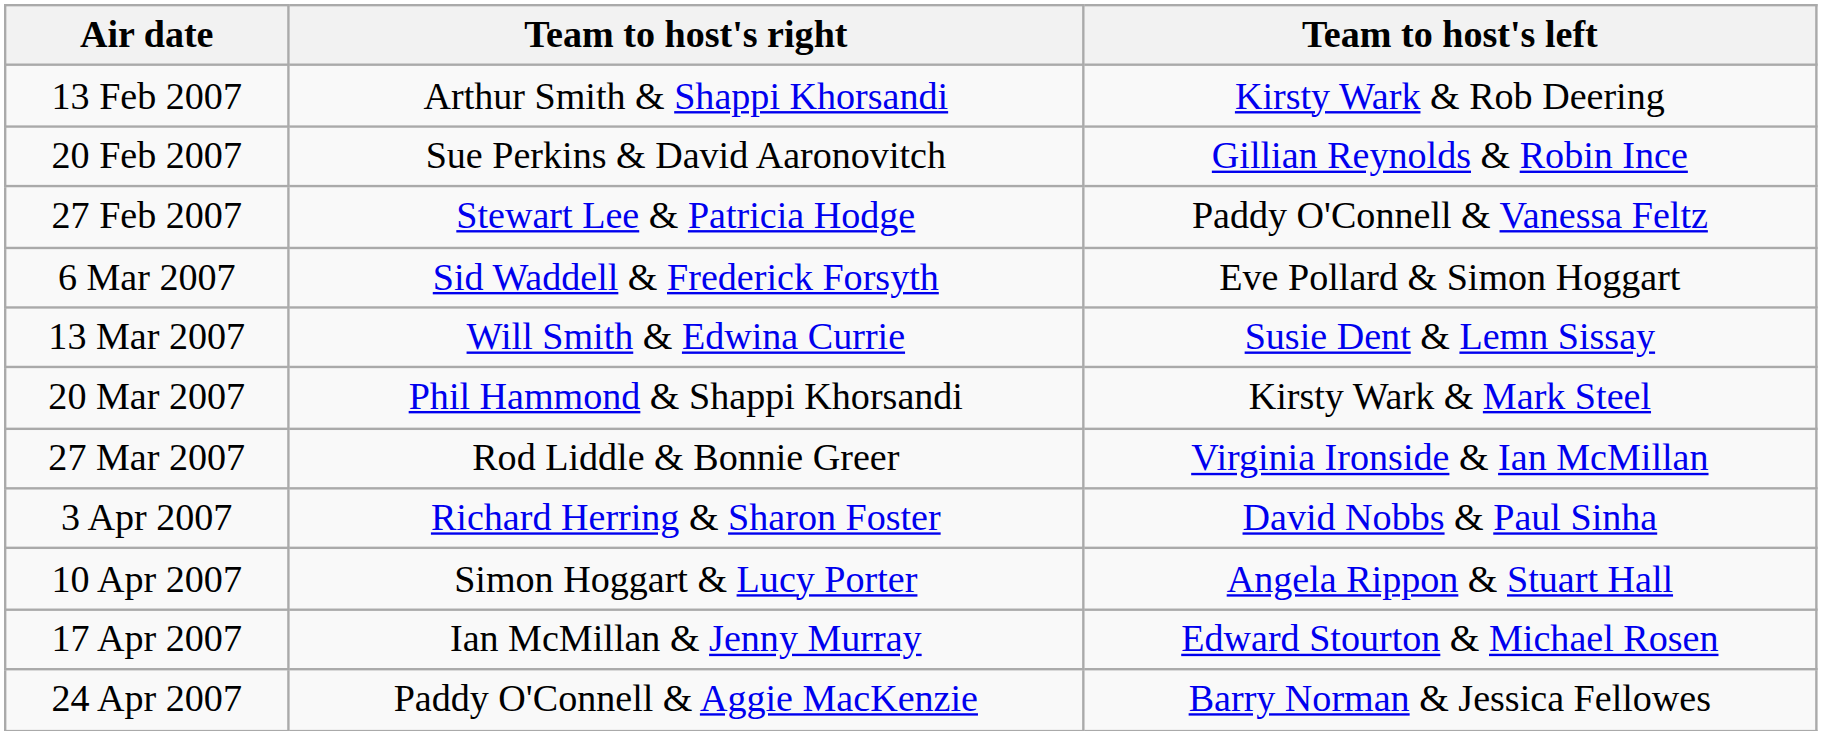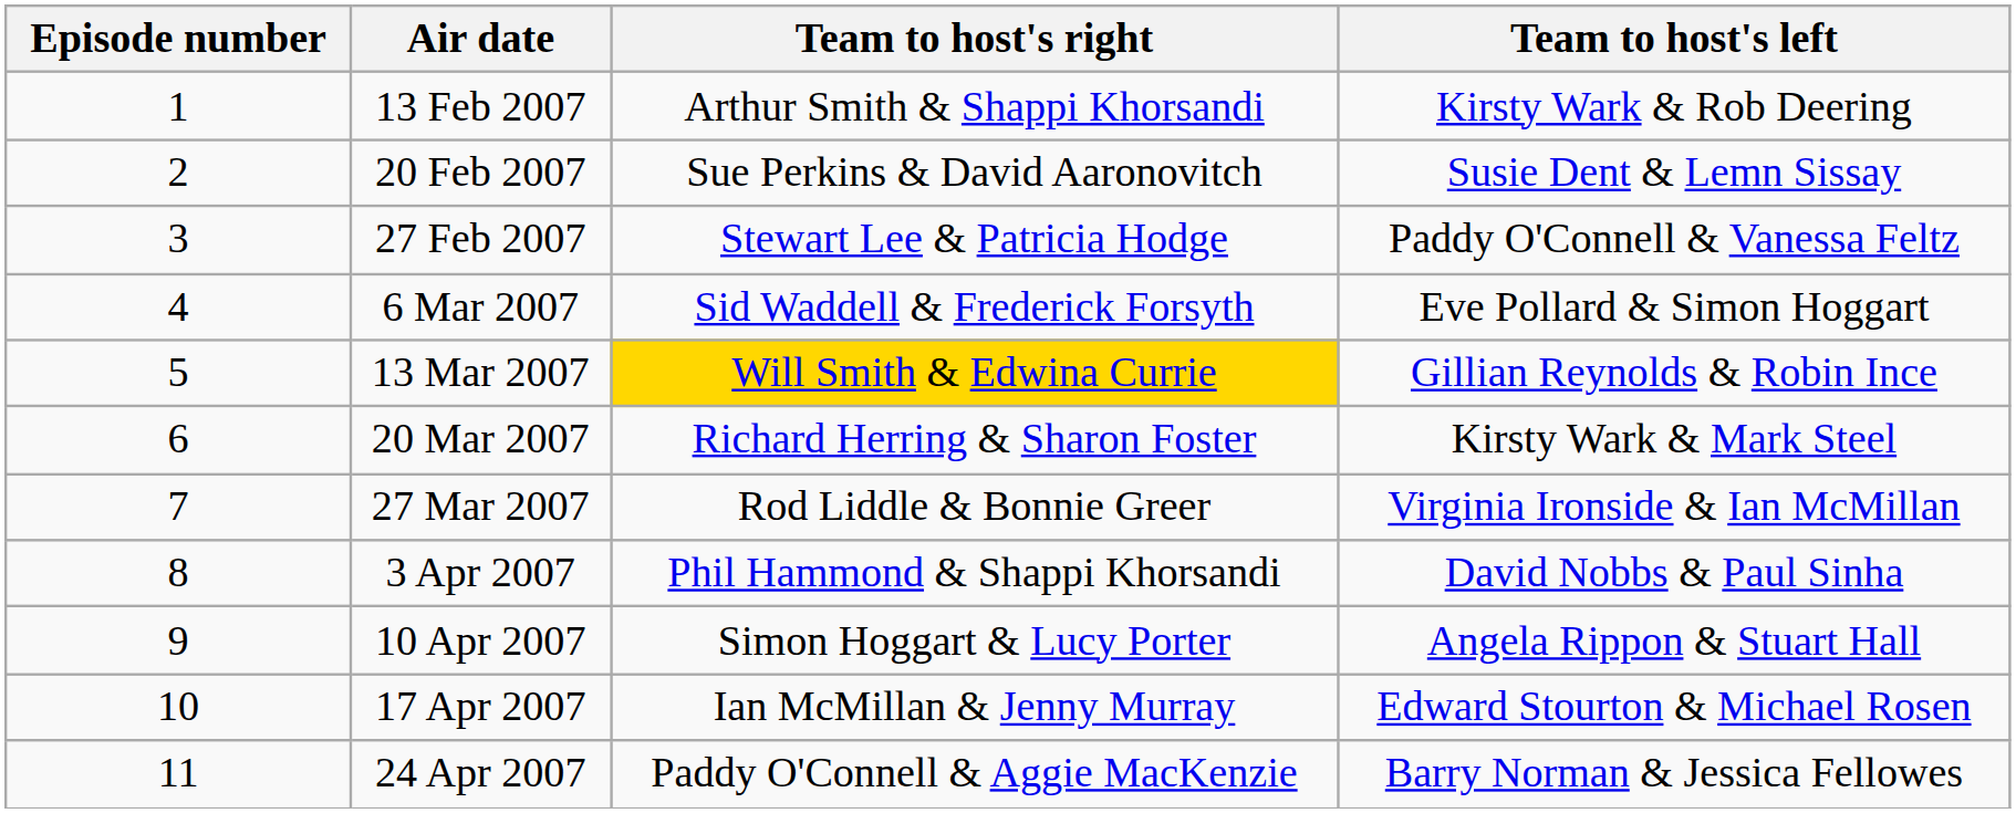+ column: Episode number | 1 | 2 | 3 | 4 | 5 | 6 | 7 | 8 | 9 | 10 | 11
20 Feb 2007 | Team to host's left: Gillian Reynolds & Robin Ince -> Susie Dent & Lemn Sissay
13 Mar 2007 | Team to host's right: no background -> gold background
13 Mar 2007 | Team to host's left: Susie Dent & Lemn Sissay -> Gillian Reynolds & Robin Ince
20 Mar 2007 | Team to host's right: Phil Hammond & Shappi Khorsandi -> Richard Herring & Sharon Foster
3 Apr 2007 | Team to host's right: Richard Herring & Sharon Foster -> Phil Hammond & Shappi Khorsandi
